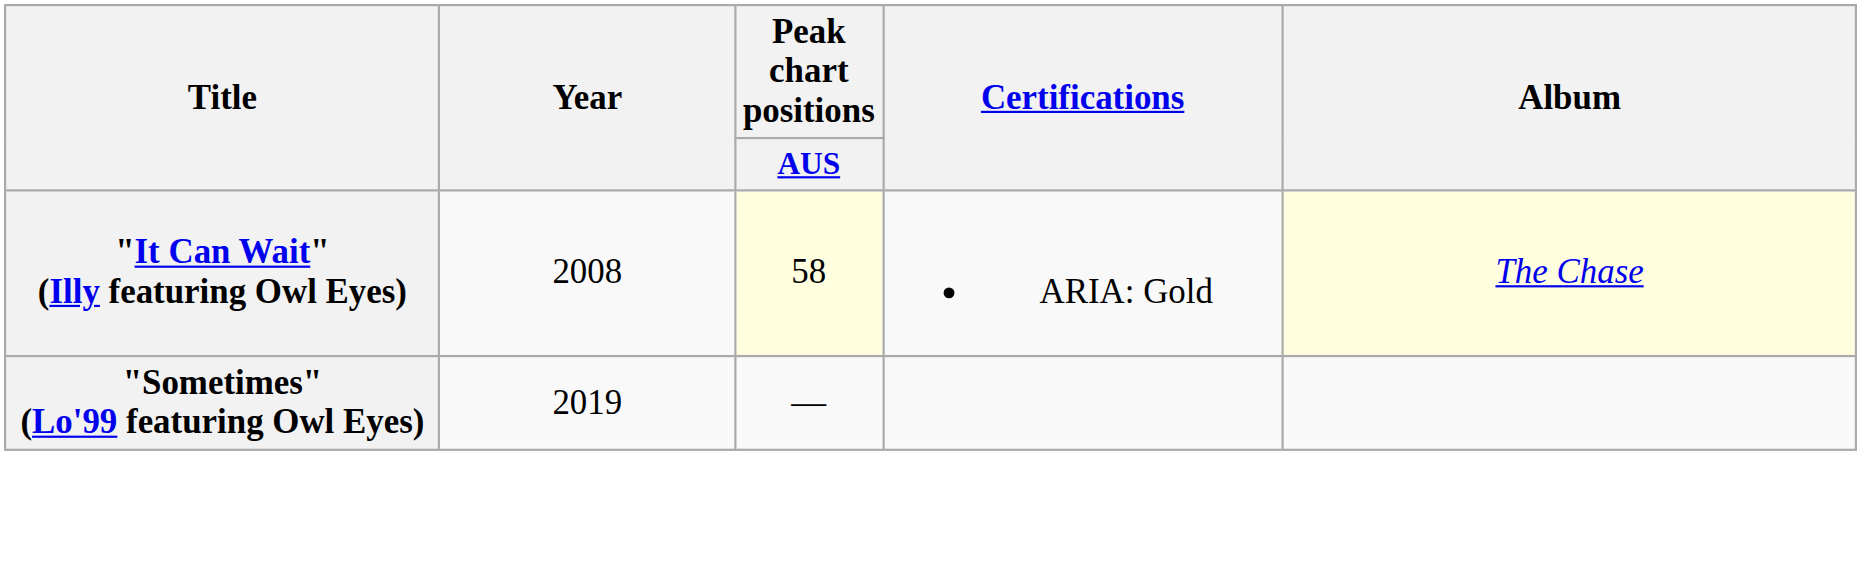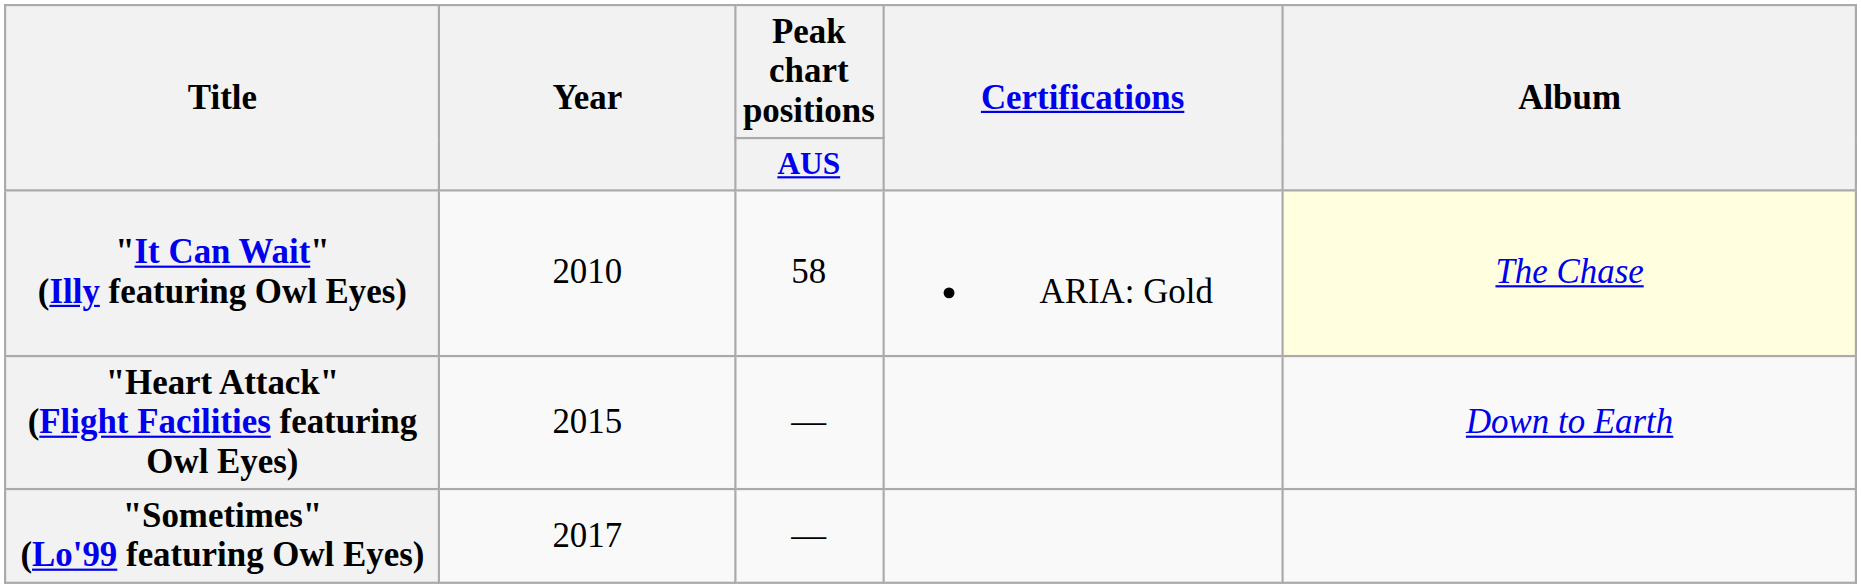"It Can Wait" (Illy featuring Owl Eyes) | Year: 2008 -> 2010
"It Can Wait" (Illy featuring Owl Eyes) | Peak chart positions / AUS: lightyellow background -> no background
+ row: "Heart Attack" (Flight Facilities featuring Owl Eyes) | 2015 | — | Down to Earth
"Sometimes" (Lo'99 featuring Owl Eyes) | Year: 2019 -> 2017
